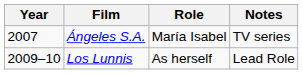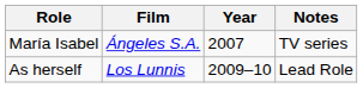columns swapped: Year <-> Role
